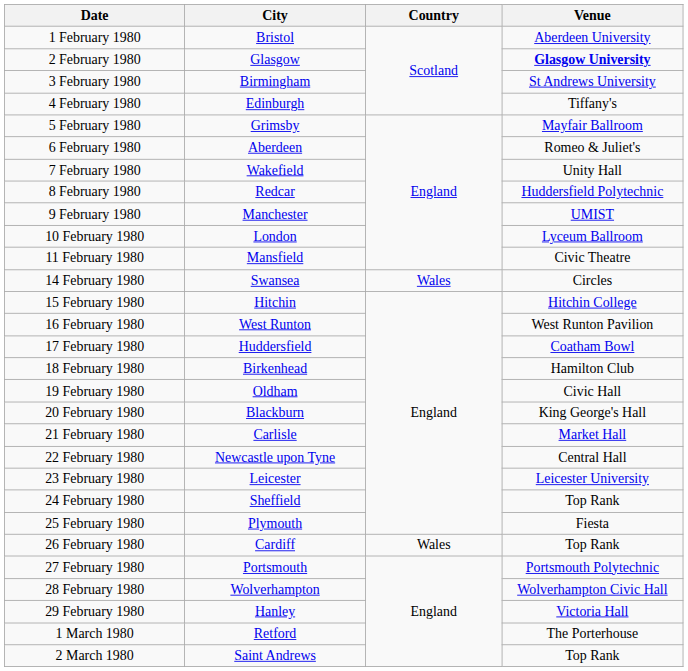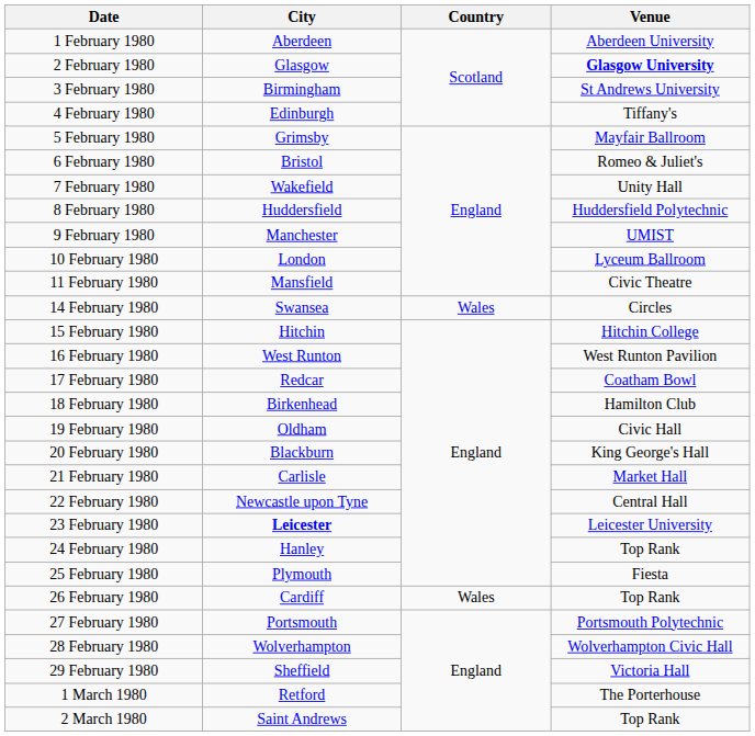1 February 1980 | City: Bristol -> Aberdeen
6 February 1980 | City: Aberdeen -> Bristol
8 February 1980 | City: Redcar -> Huddersfield
17 February 1980 | City: Huddersfield -> Redcar
23 February 1980 | City: normal -> bold
24 February 1980 | City: Sheffield -> Hanley
29 February 1980 | City: Hanley -> Sheffield
